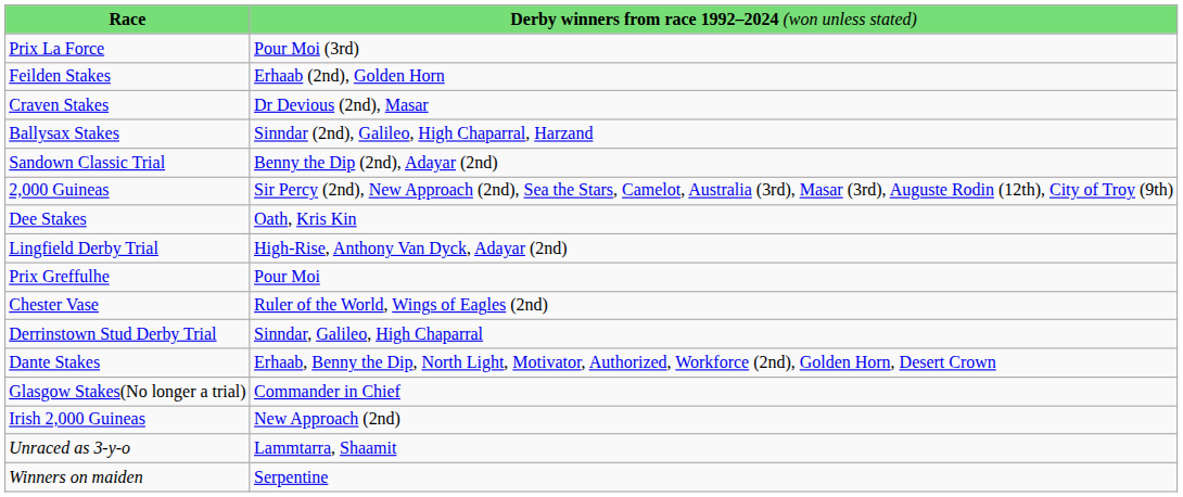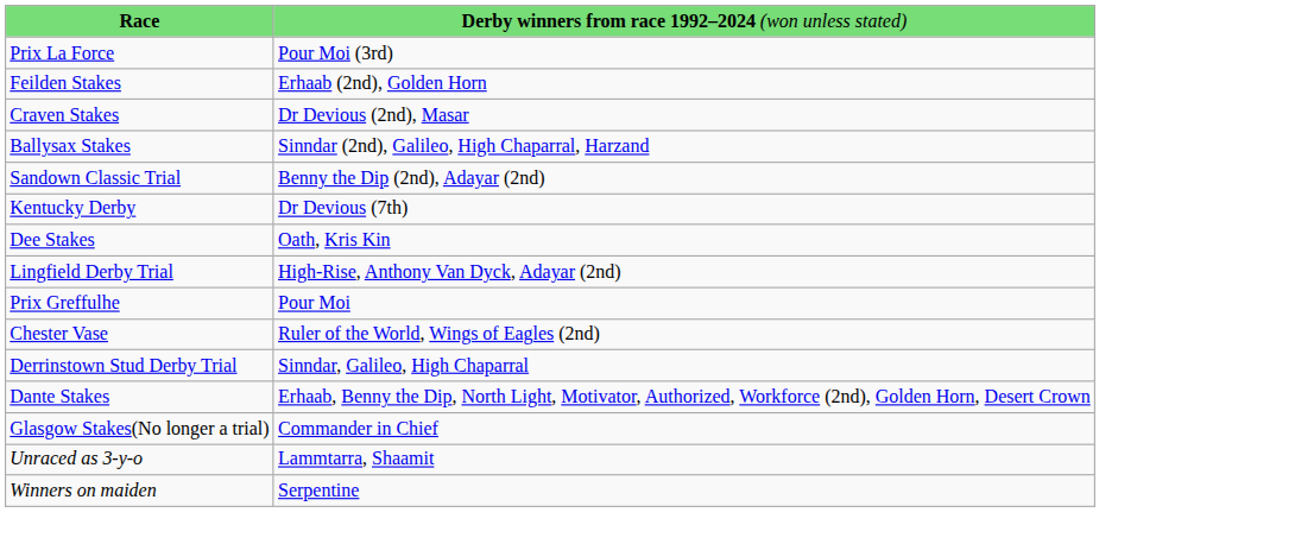- row: 2,000 Guineas | Sir Percy (2nd), New Approach (2nd), Sea the Stars, Camelot, Australia (3rd), Masar (3rd), Auguste Rodin (12th), City of Troy (9th)
+ row: Kentucky Derby | Dr Devious (7th)
- row: Irish 2,000 Guineas | New Approach (2nd)
